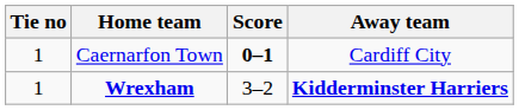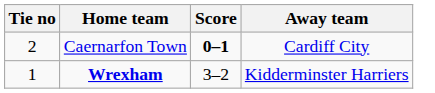Caernarfon Town | Tie no: 1 -> 2
Wrexham | Away team: bold -> normal
